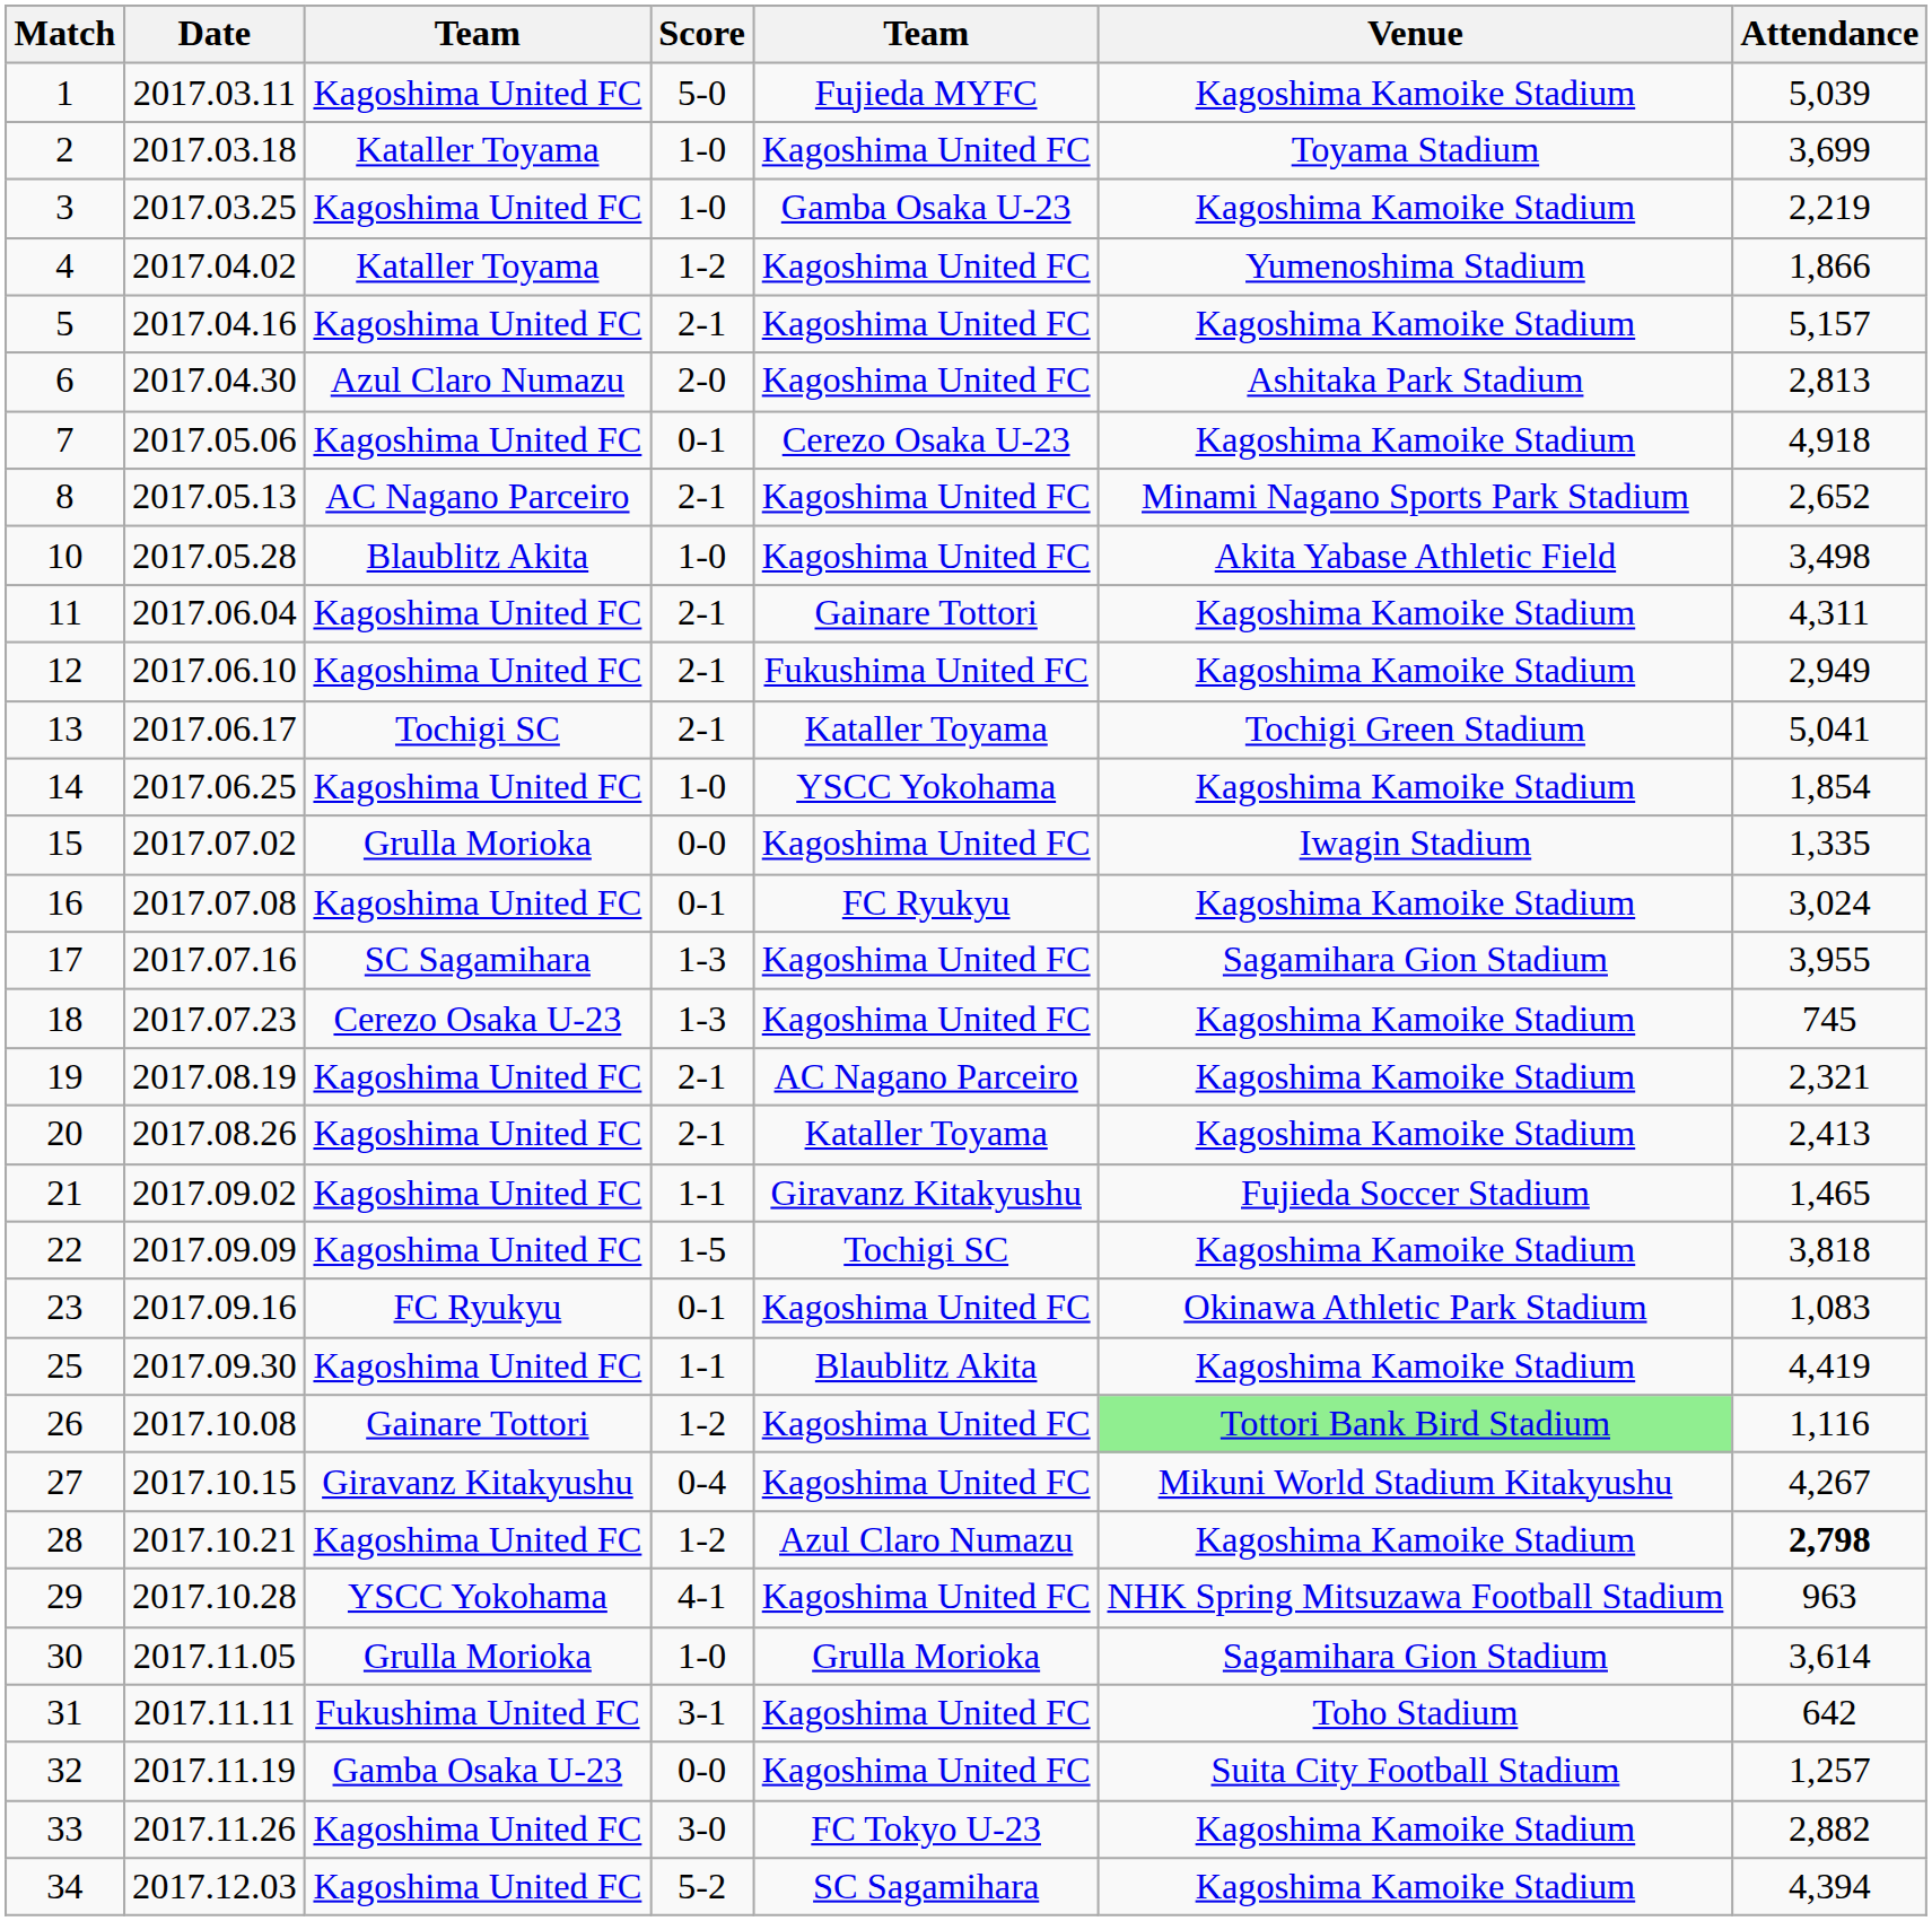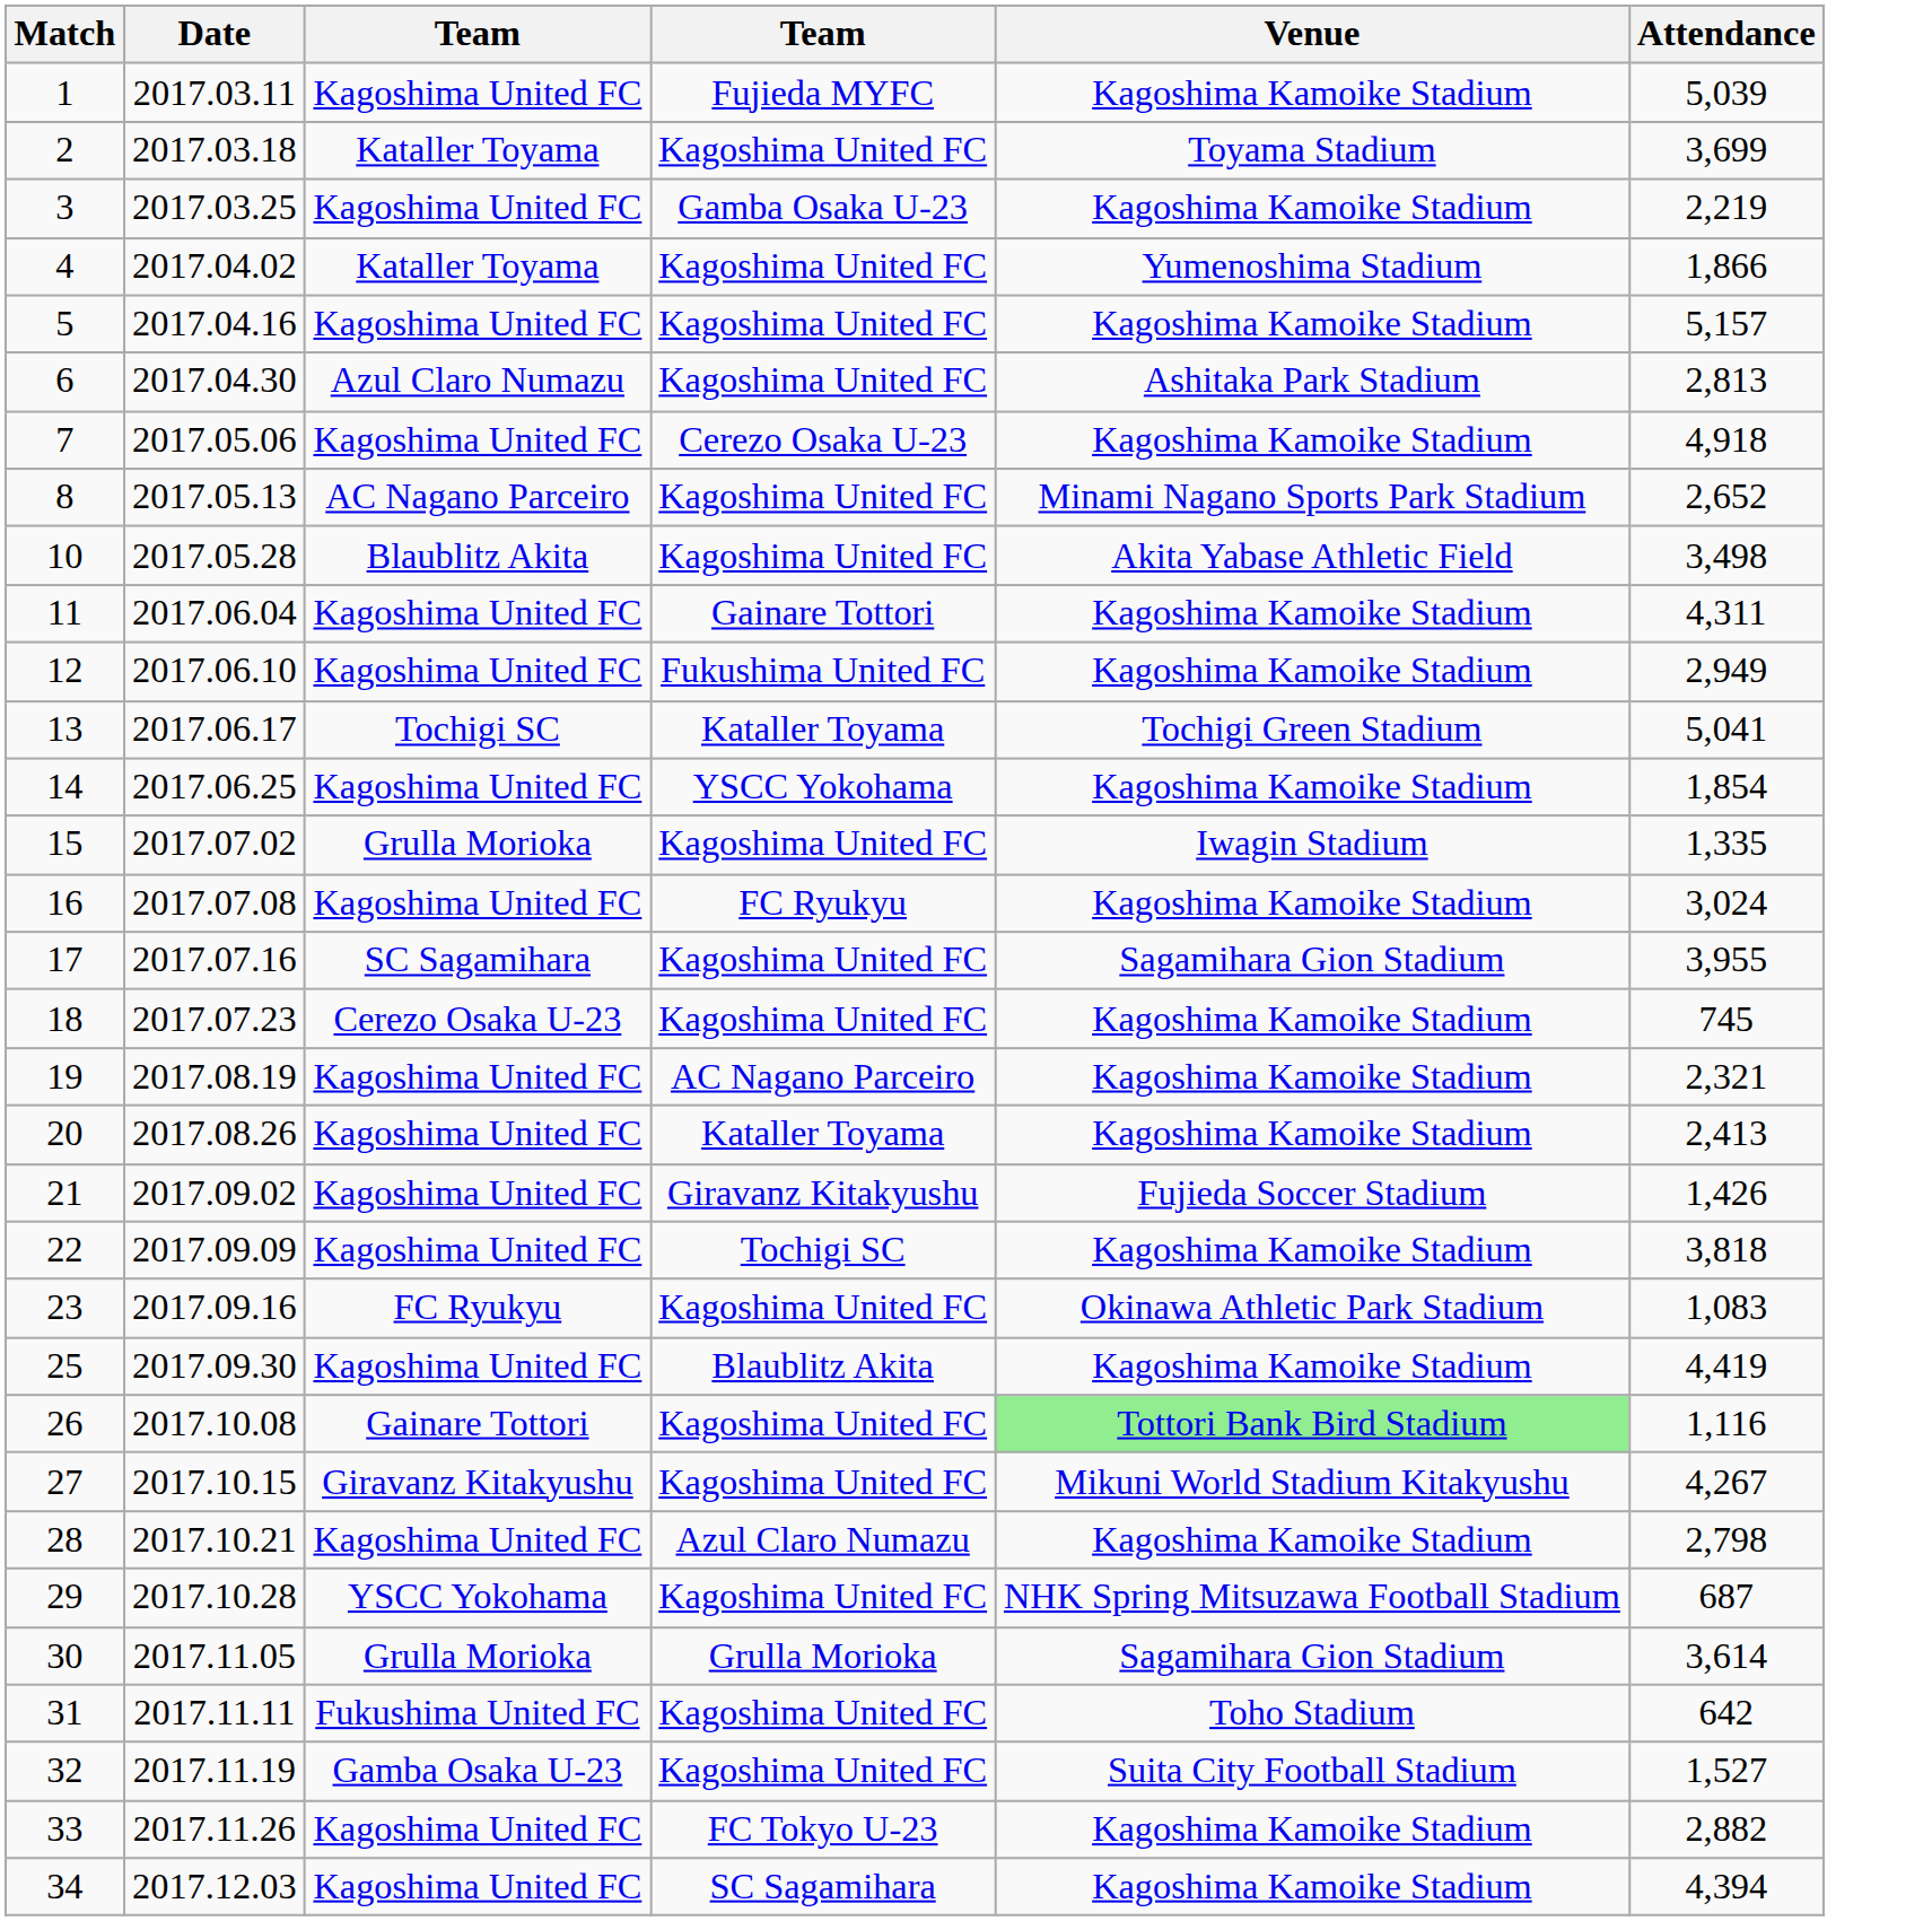- column: Score | 5-0 | 1-0 | 1-0 | 1-2 | 2-1 | 2-0 | 0-1 | 2-1 | 1-0 | 2-1 | 2-1 | 2-1 | 1-0 | 0-0 | 0-1 | 1-3 | 1-3 | 2-1 | 2-1 | 1-1 | 1-5 | 0-1 | 1-1 | 1-2 | 0-4 | 1-2 | 4-1 | 1-0 | 3-1 | 0-0 | 3-0 | 5-2
21 | Attendance: 1,465 -> 1,426
28 | Attendance: bold -> normal
29 | Attendance: 963 -> 687
32 | Attendance: 1,257 -> 1,527
